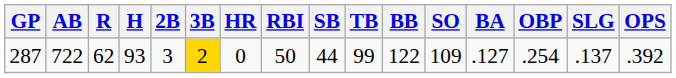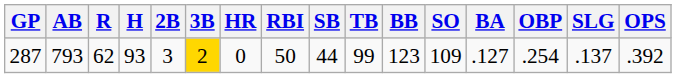287 | AB: 722 -> 793
287 | BB: 122 -> 123
